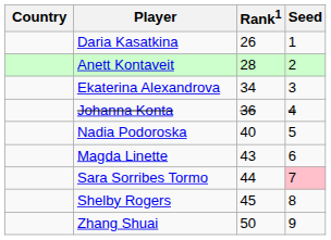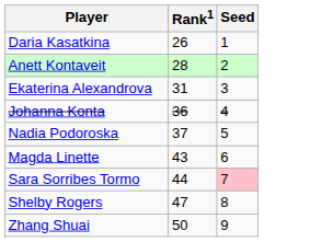- column: Country
Ekaterina Alexandrova | Rank1: 34 -> 31
Nadia Podoroska | Rank1: 40 -> 37
Shelby Rogers | Rank1: 45 -> 47
